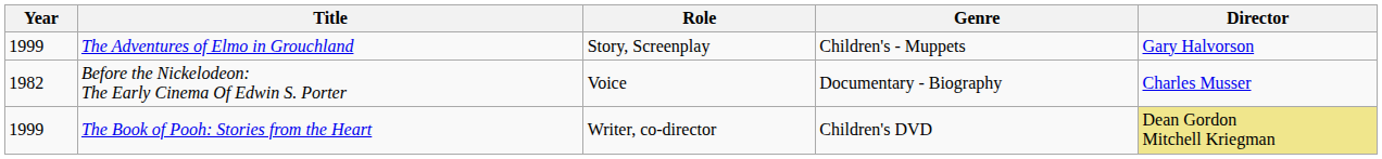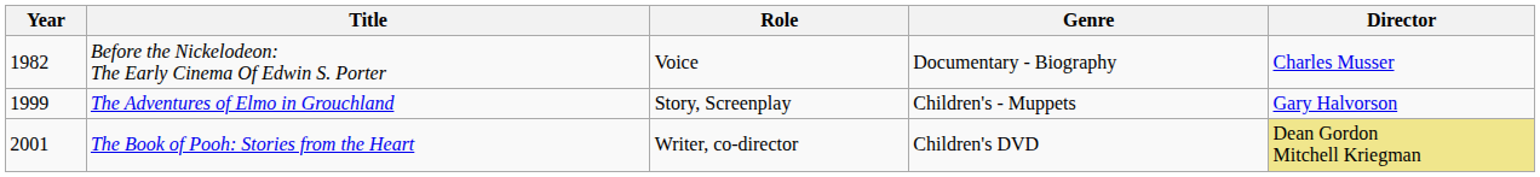rows swapped: Before the Nickelodeon: The Early Cinema Of Edwin S. Porter <-> The Adventures of Elmo in Grouchland
The Book of Pooh: Stories from the Heart | Year: 1999 -> 2001
